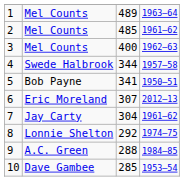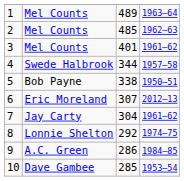2 | column 4: 1961–62 -> 1962–63
3 | column 3: 400 -> 401
3 | column 4: 1962–63 -> 1961–62
5 | column 3: 341 -> 338
9 | column 3: 288 -> 286
